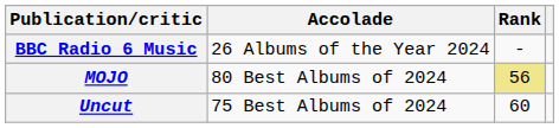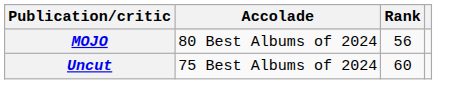- row: BBC Radio 6 Music | 26 Albums of the Year 2024 | -
MOJO | Rank: khaki background -> no background
